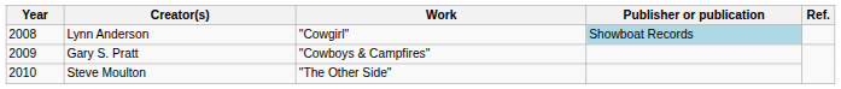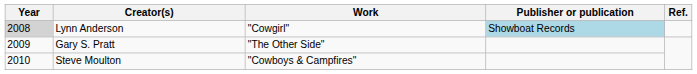Lynn Anderson | Year: no background -> lightgrey background
Gary S. Pratt | Work: "Cowboys & Campfires" -> "The Other Side"
Steve Moulton | Work: "The Other Side" -> "Cowboys & Campfires"
